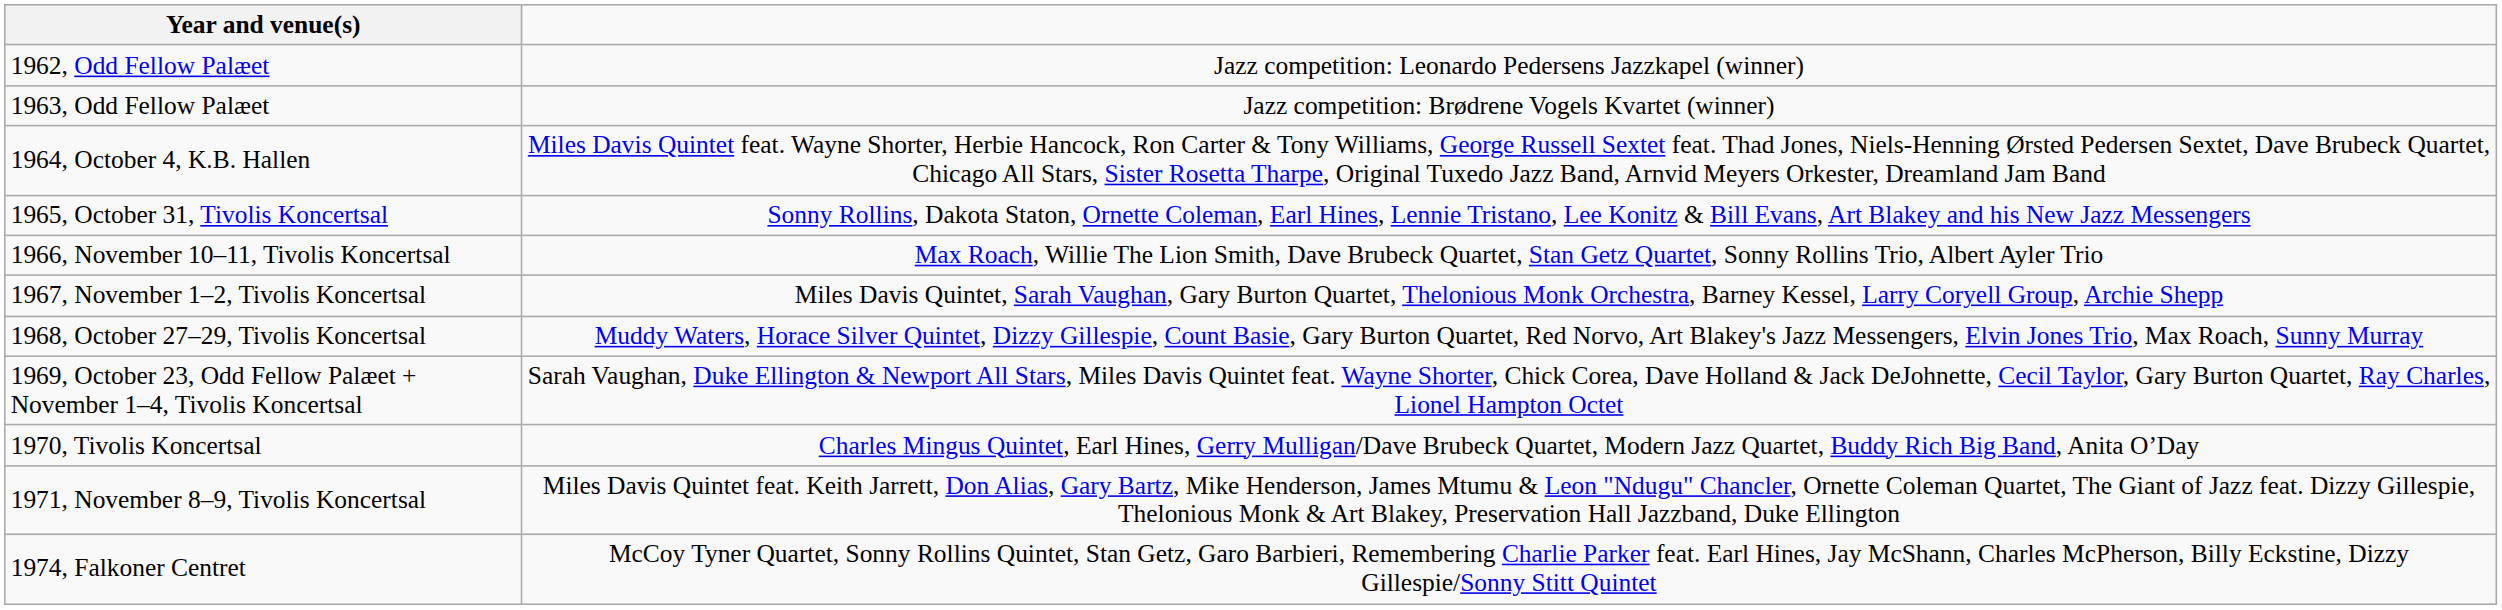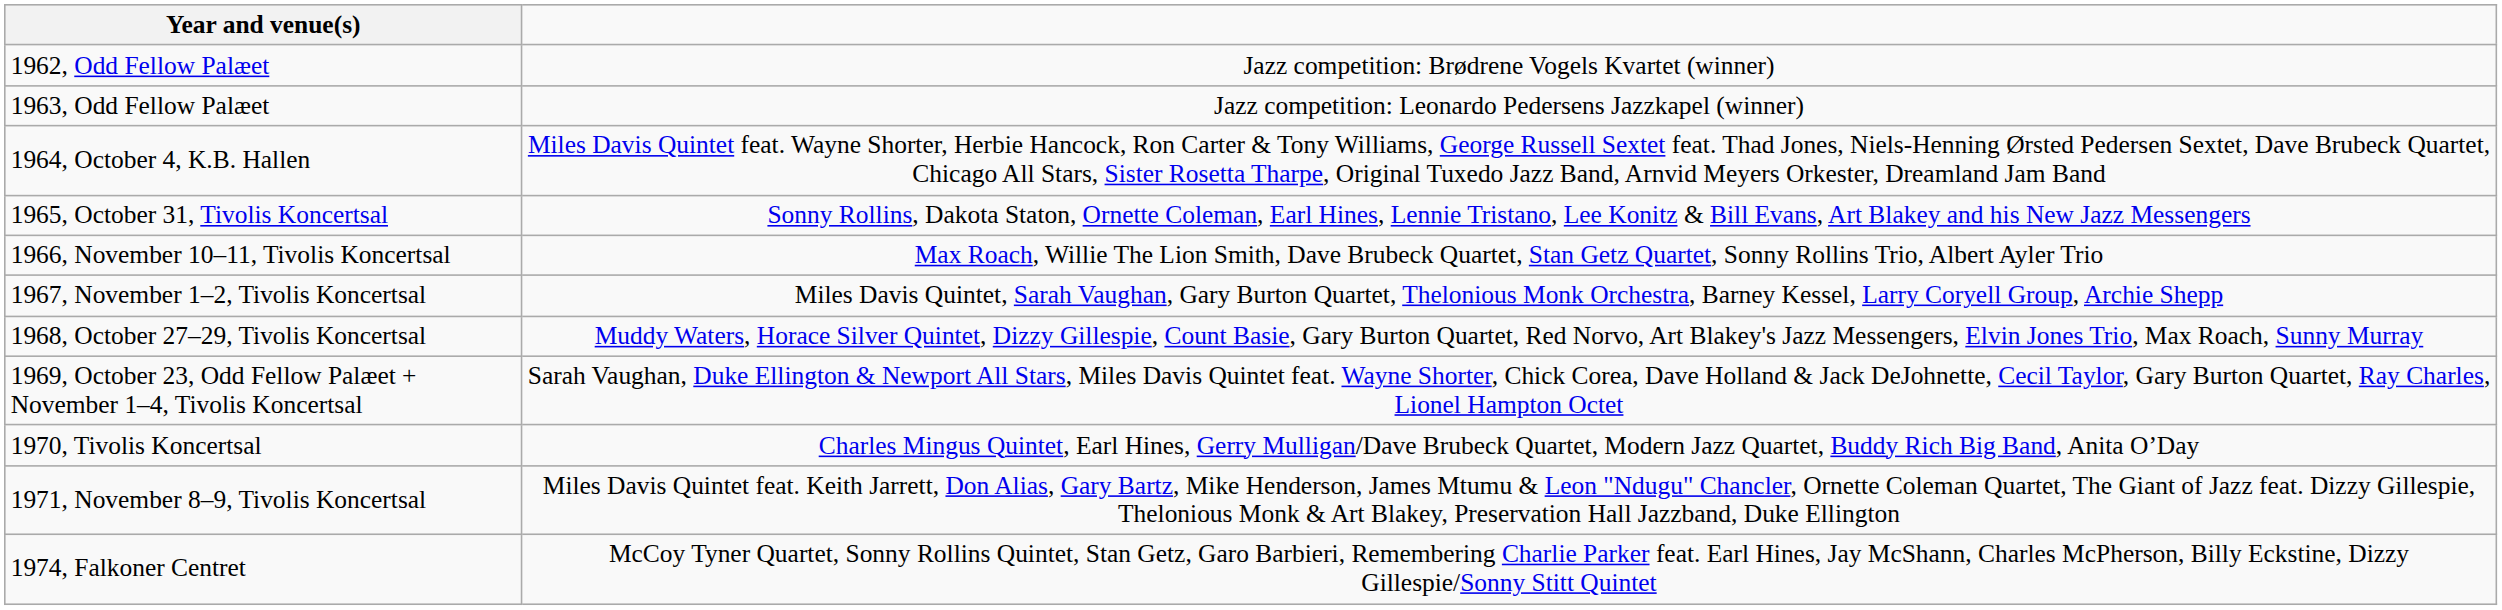1962, Odd Fellow Palæet | column 2: Jazz competition: Leonardo Pedersens Jazzkapel (winner) -> Jazz competition: Brødrene Vogels Kvartet (winner)
1963, Odd Fellow Palæet | column 2: Jazz competition: Brødrene Vogels Kvartet (winner) -> Jazz competition: Leonardo Pedersens Jazzkapel (winner)
